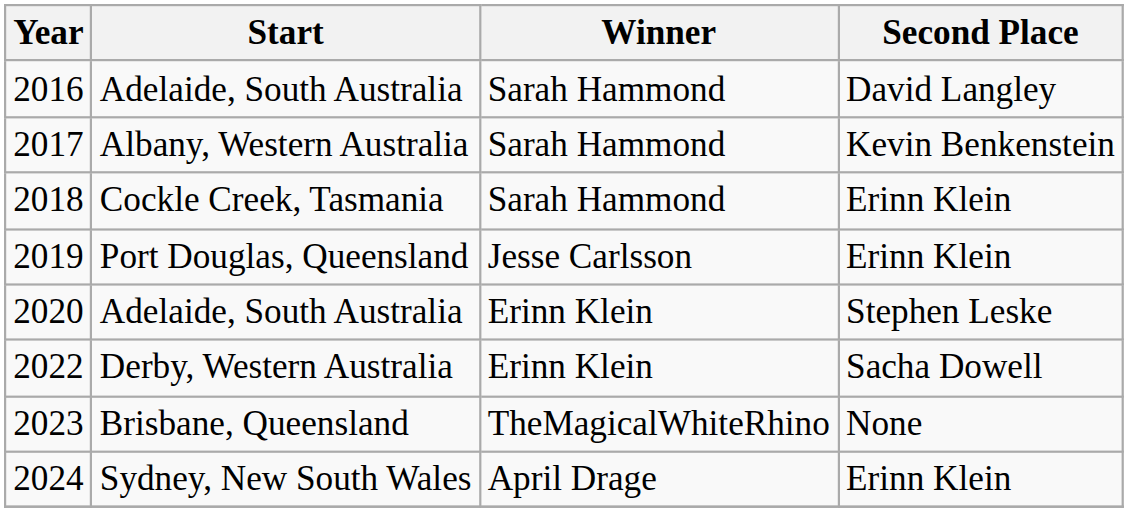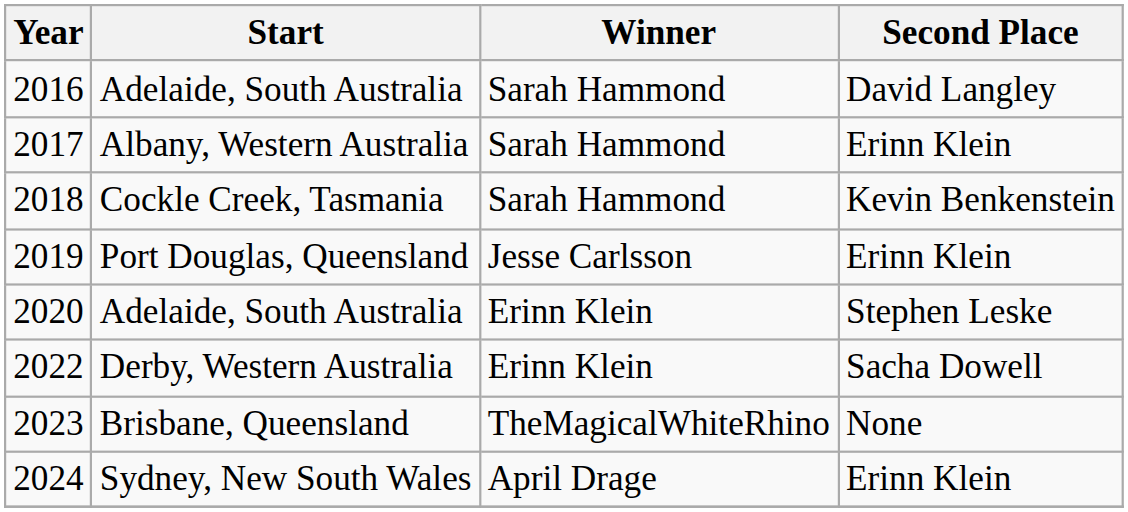2017 | Second Place: Kevin Benkenstein -> Erinn Klein
2018 | Second Place: Erinn Klein -> Kevin Benkenstein
